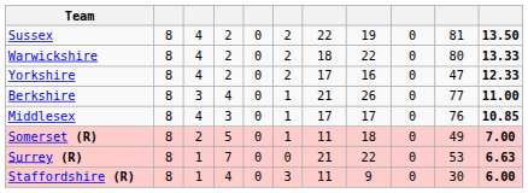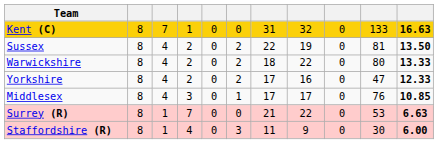+ row: Kent (C) | 8 | 7 | 1 | 0 | 0 | 31 | 32 | 0 | 133 | 16.63
- row: Berkshire | 8 | 3 | 4 | 0 | 1 | 21 | 26 | 0 | 77 | 11.00
- row: Somerset (R) | 8 | 2 | 5 | 0 | 1 | 11 | 18 | 0 | 49 | 7.00
